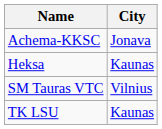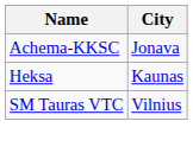- row: TK LSU | Kaunas
